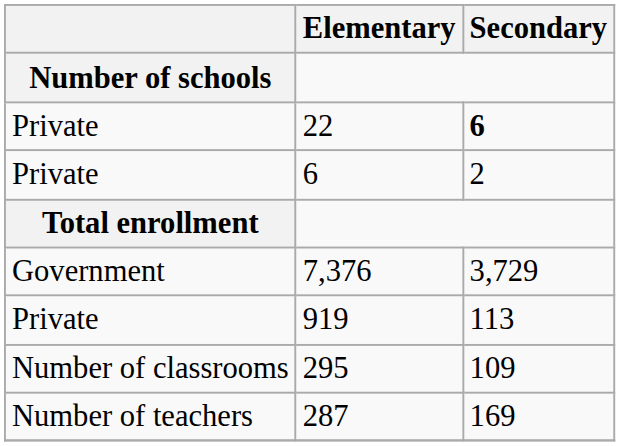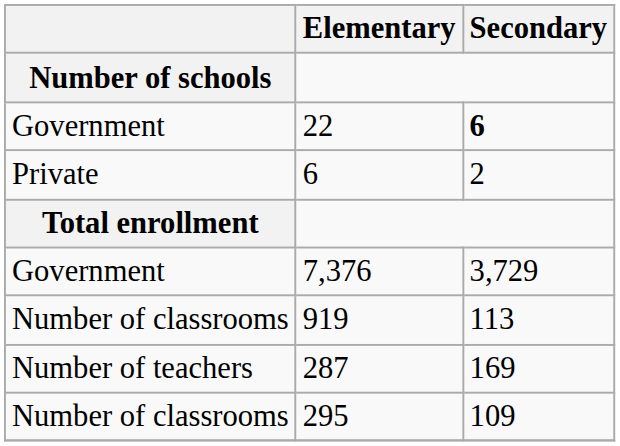22 | Number of schools: Private -> Government
919 | Number of schools: Private -> Number of classrooms
rows swapped: 287 <-> 295
